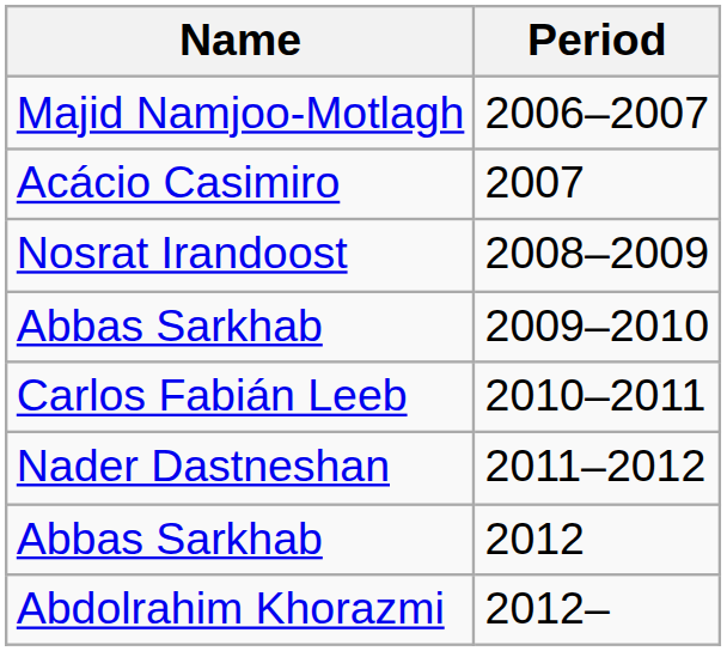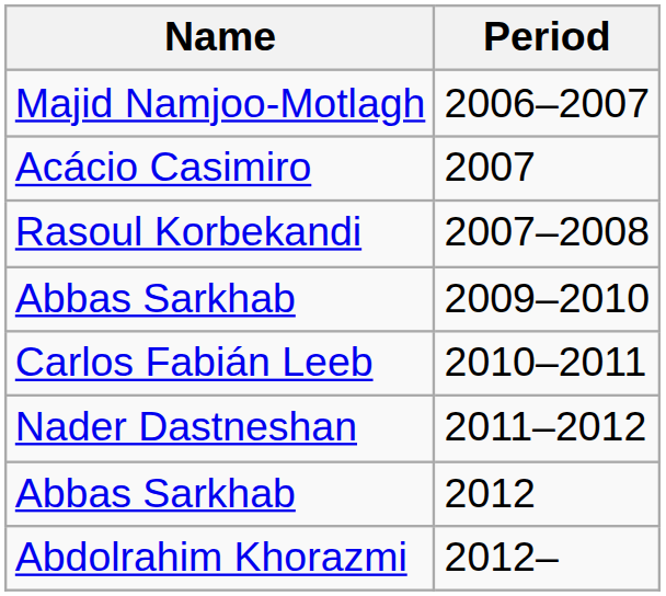+ row: Rasoul Korbekandi | 2007–2008
- row: Nosrat Irandoost | 2008–2009
